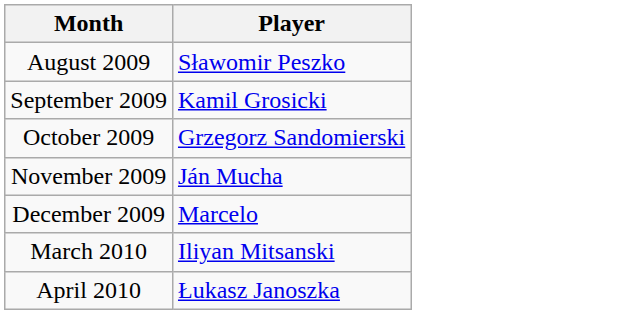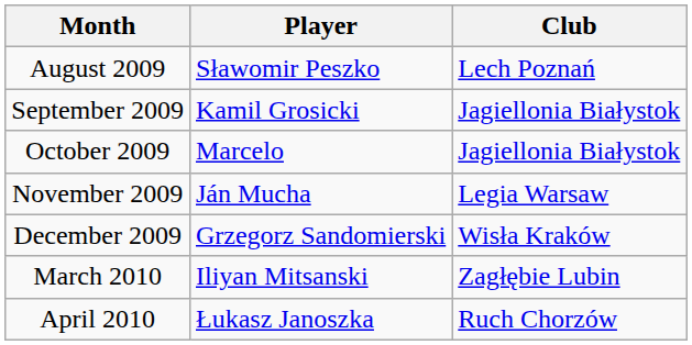+ column: Club | Lech Poznań | Jagiellonia Białystok | Jagiellonia Białystok | Legia Warsaw | Wisła Kraków | Zagłębie Lubin | Ruch Chorzów
October 2009 | Player: Grzegorz Sandomierski -> Marcelo
December 2009 | Player: Marcelo -> Grzegorz Sandomierski
